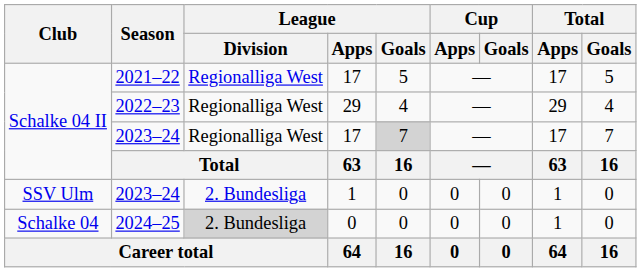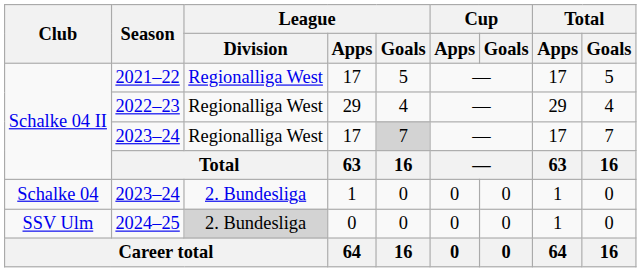2023–24 / 1 | Club: SSV Ulm -> Schalke 04
2024–25 | Club: Schalke 04 -> SSV Ulm
